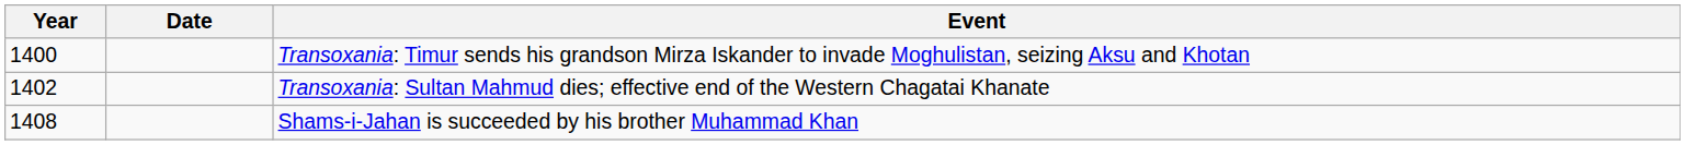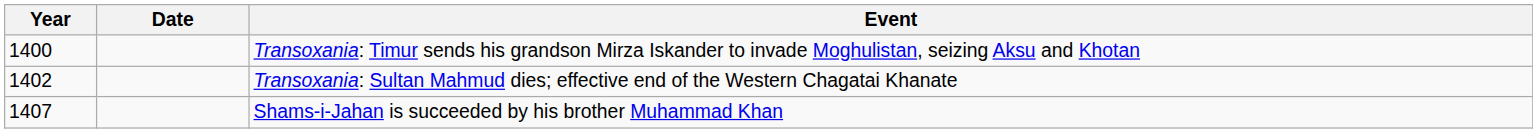Shams-i-Jahan is succeeded by his brother Muhammad Khan | Year: 1408 -> 1407
